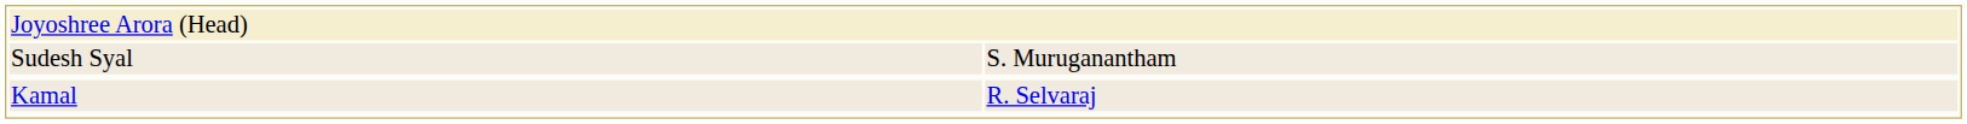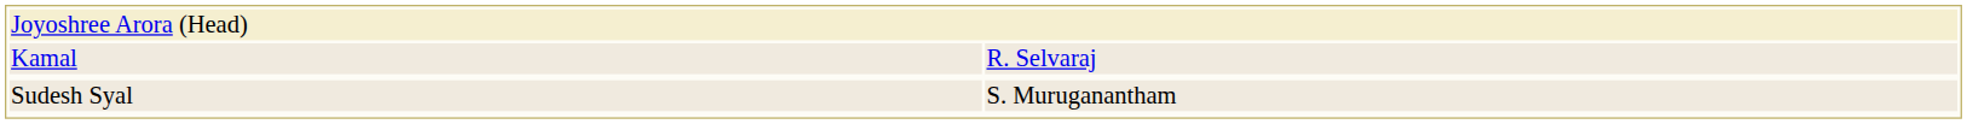rows swapped: Kamal <-> Sudesh Syal
